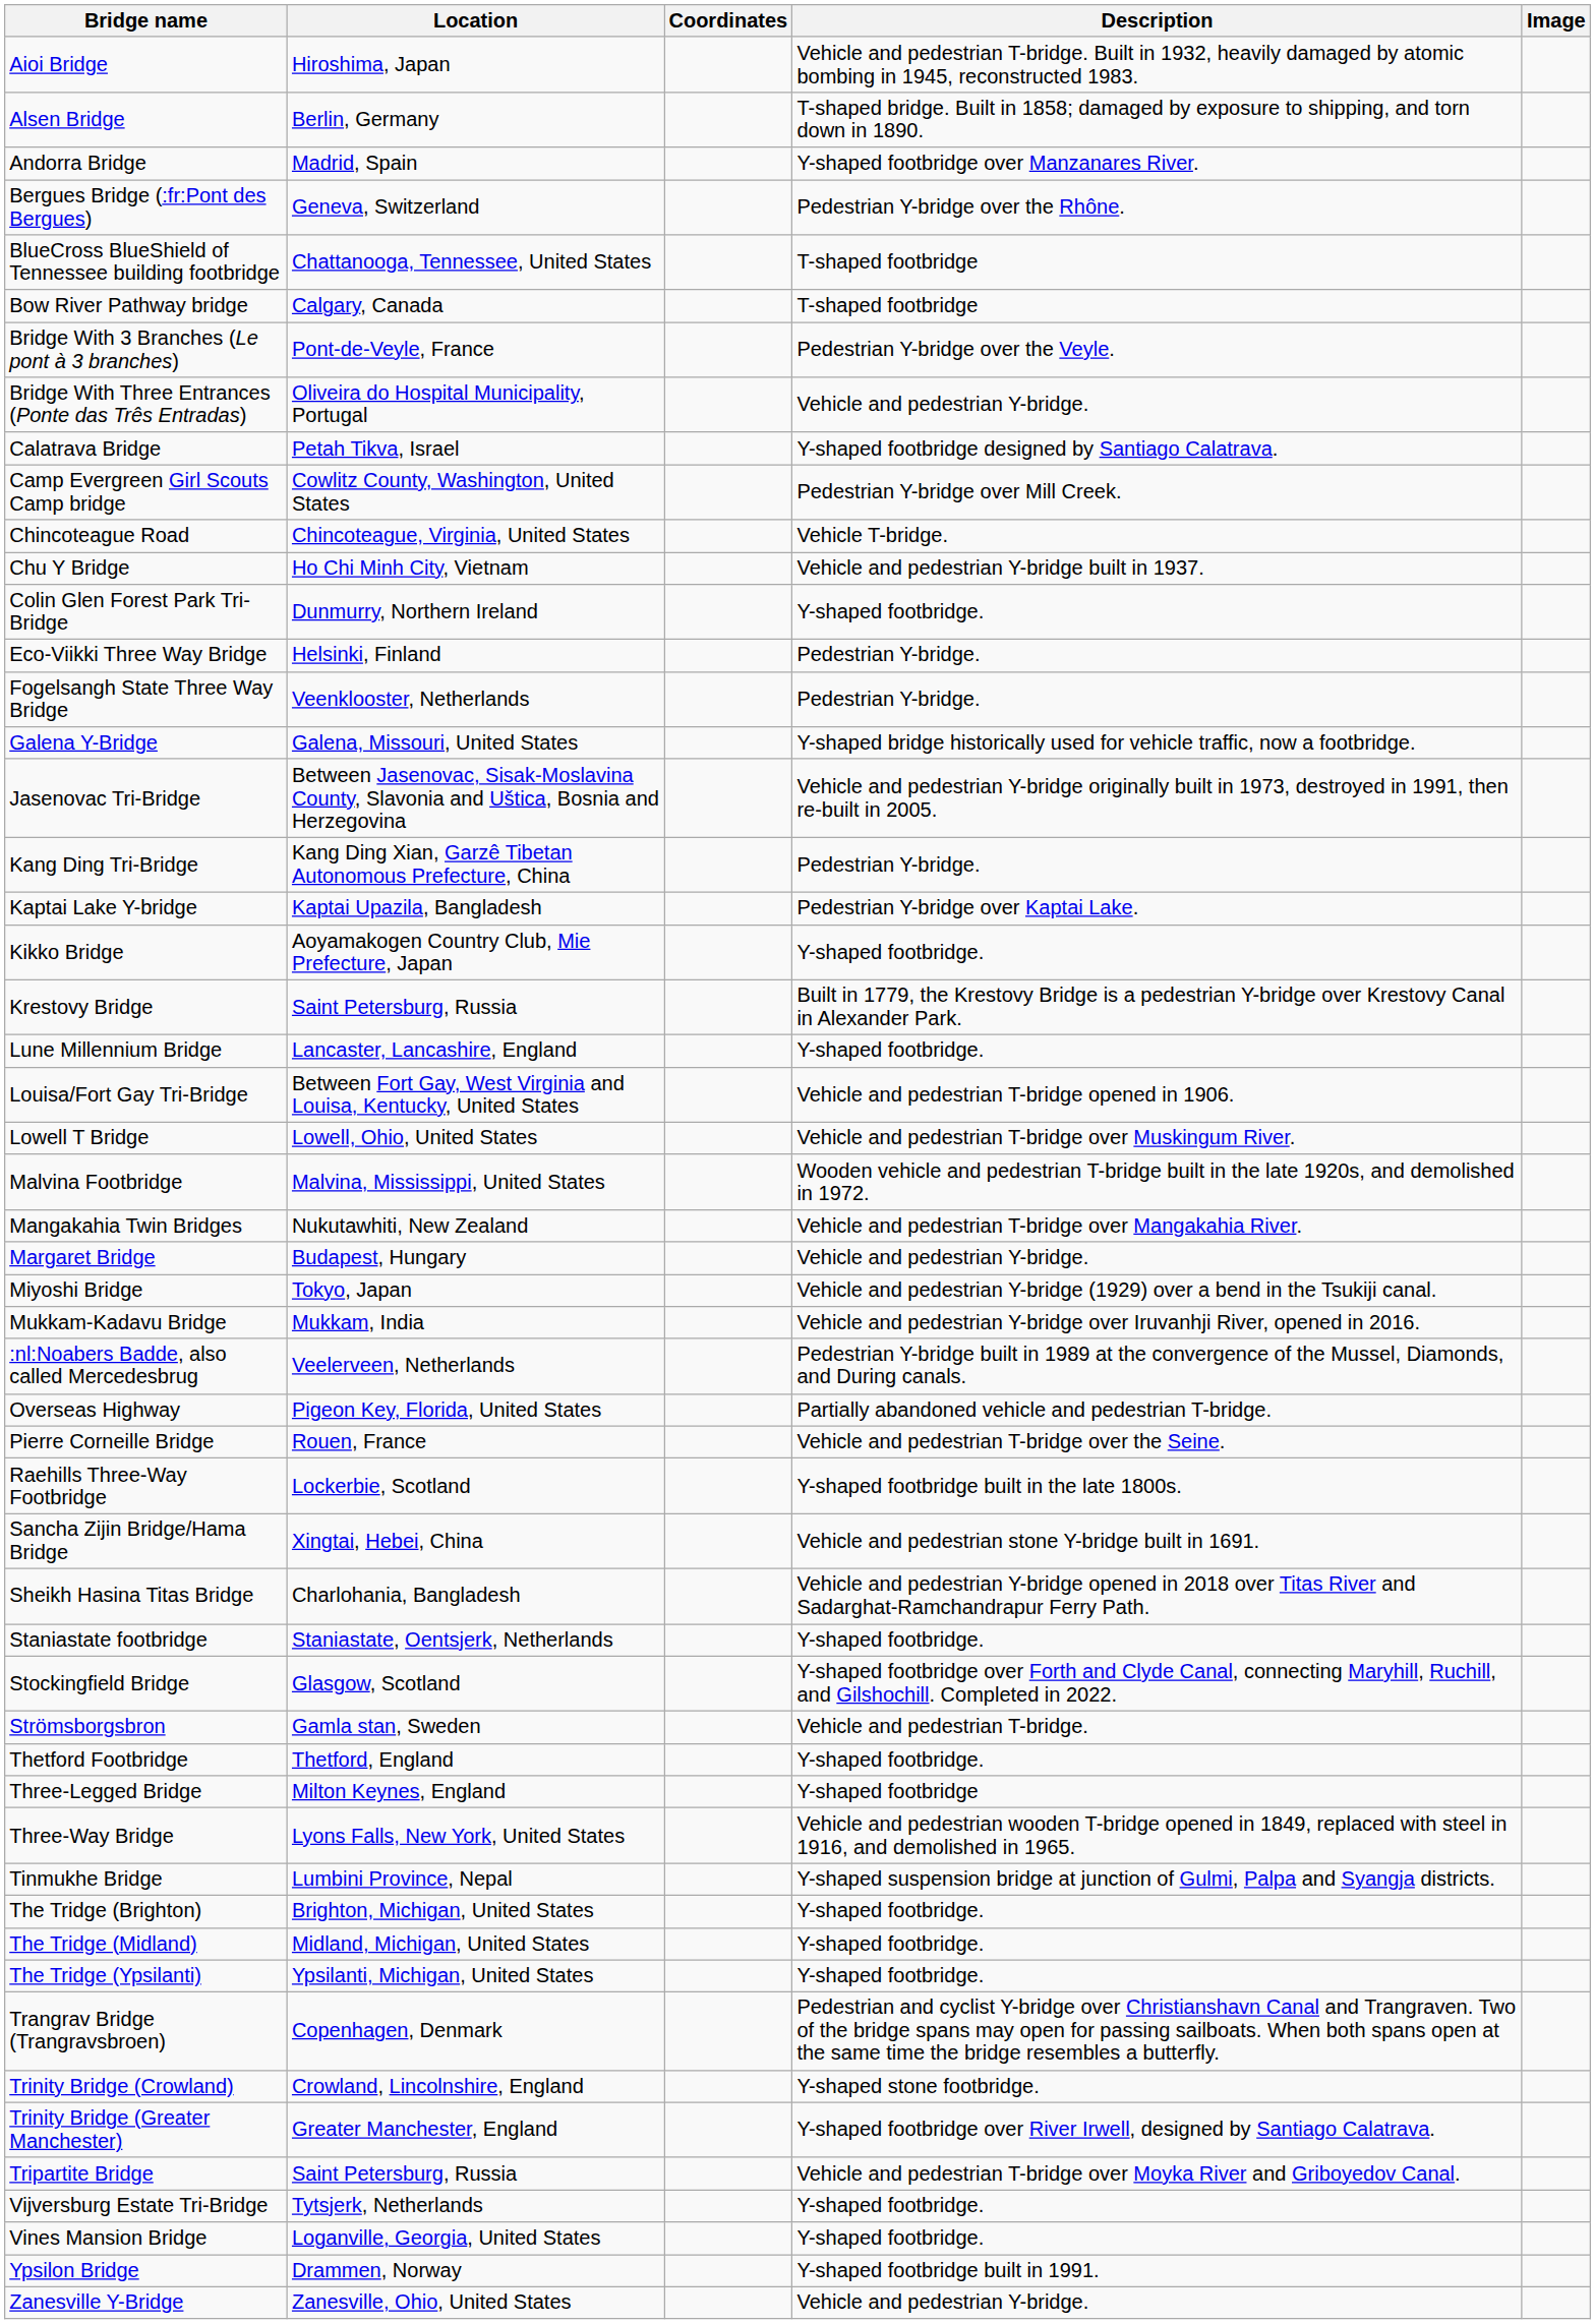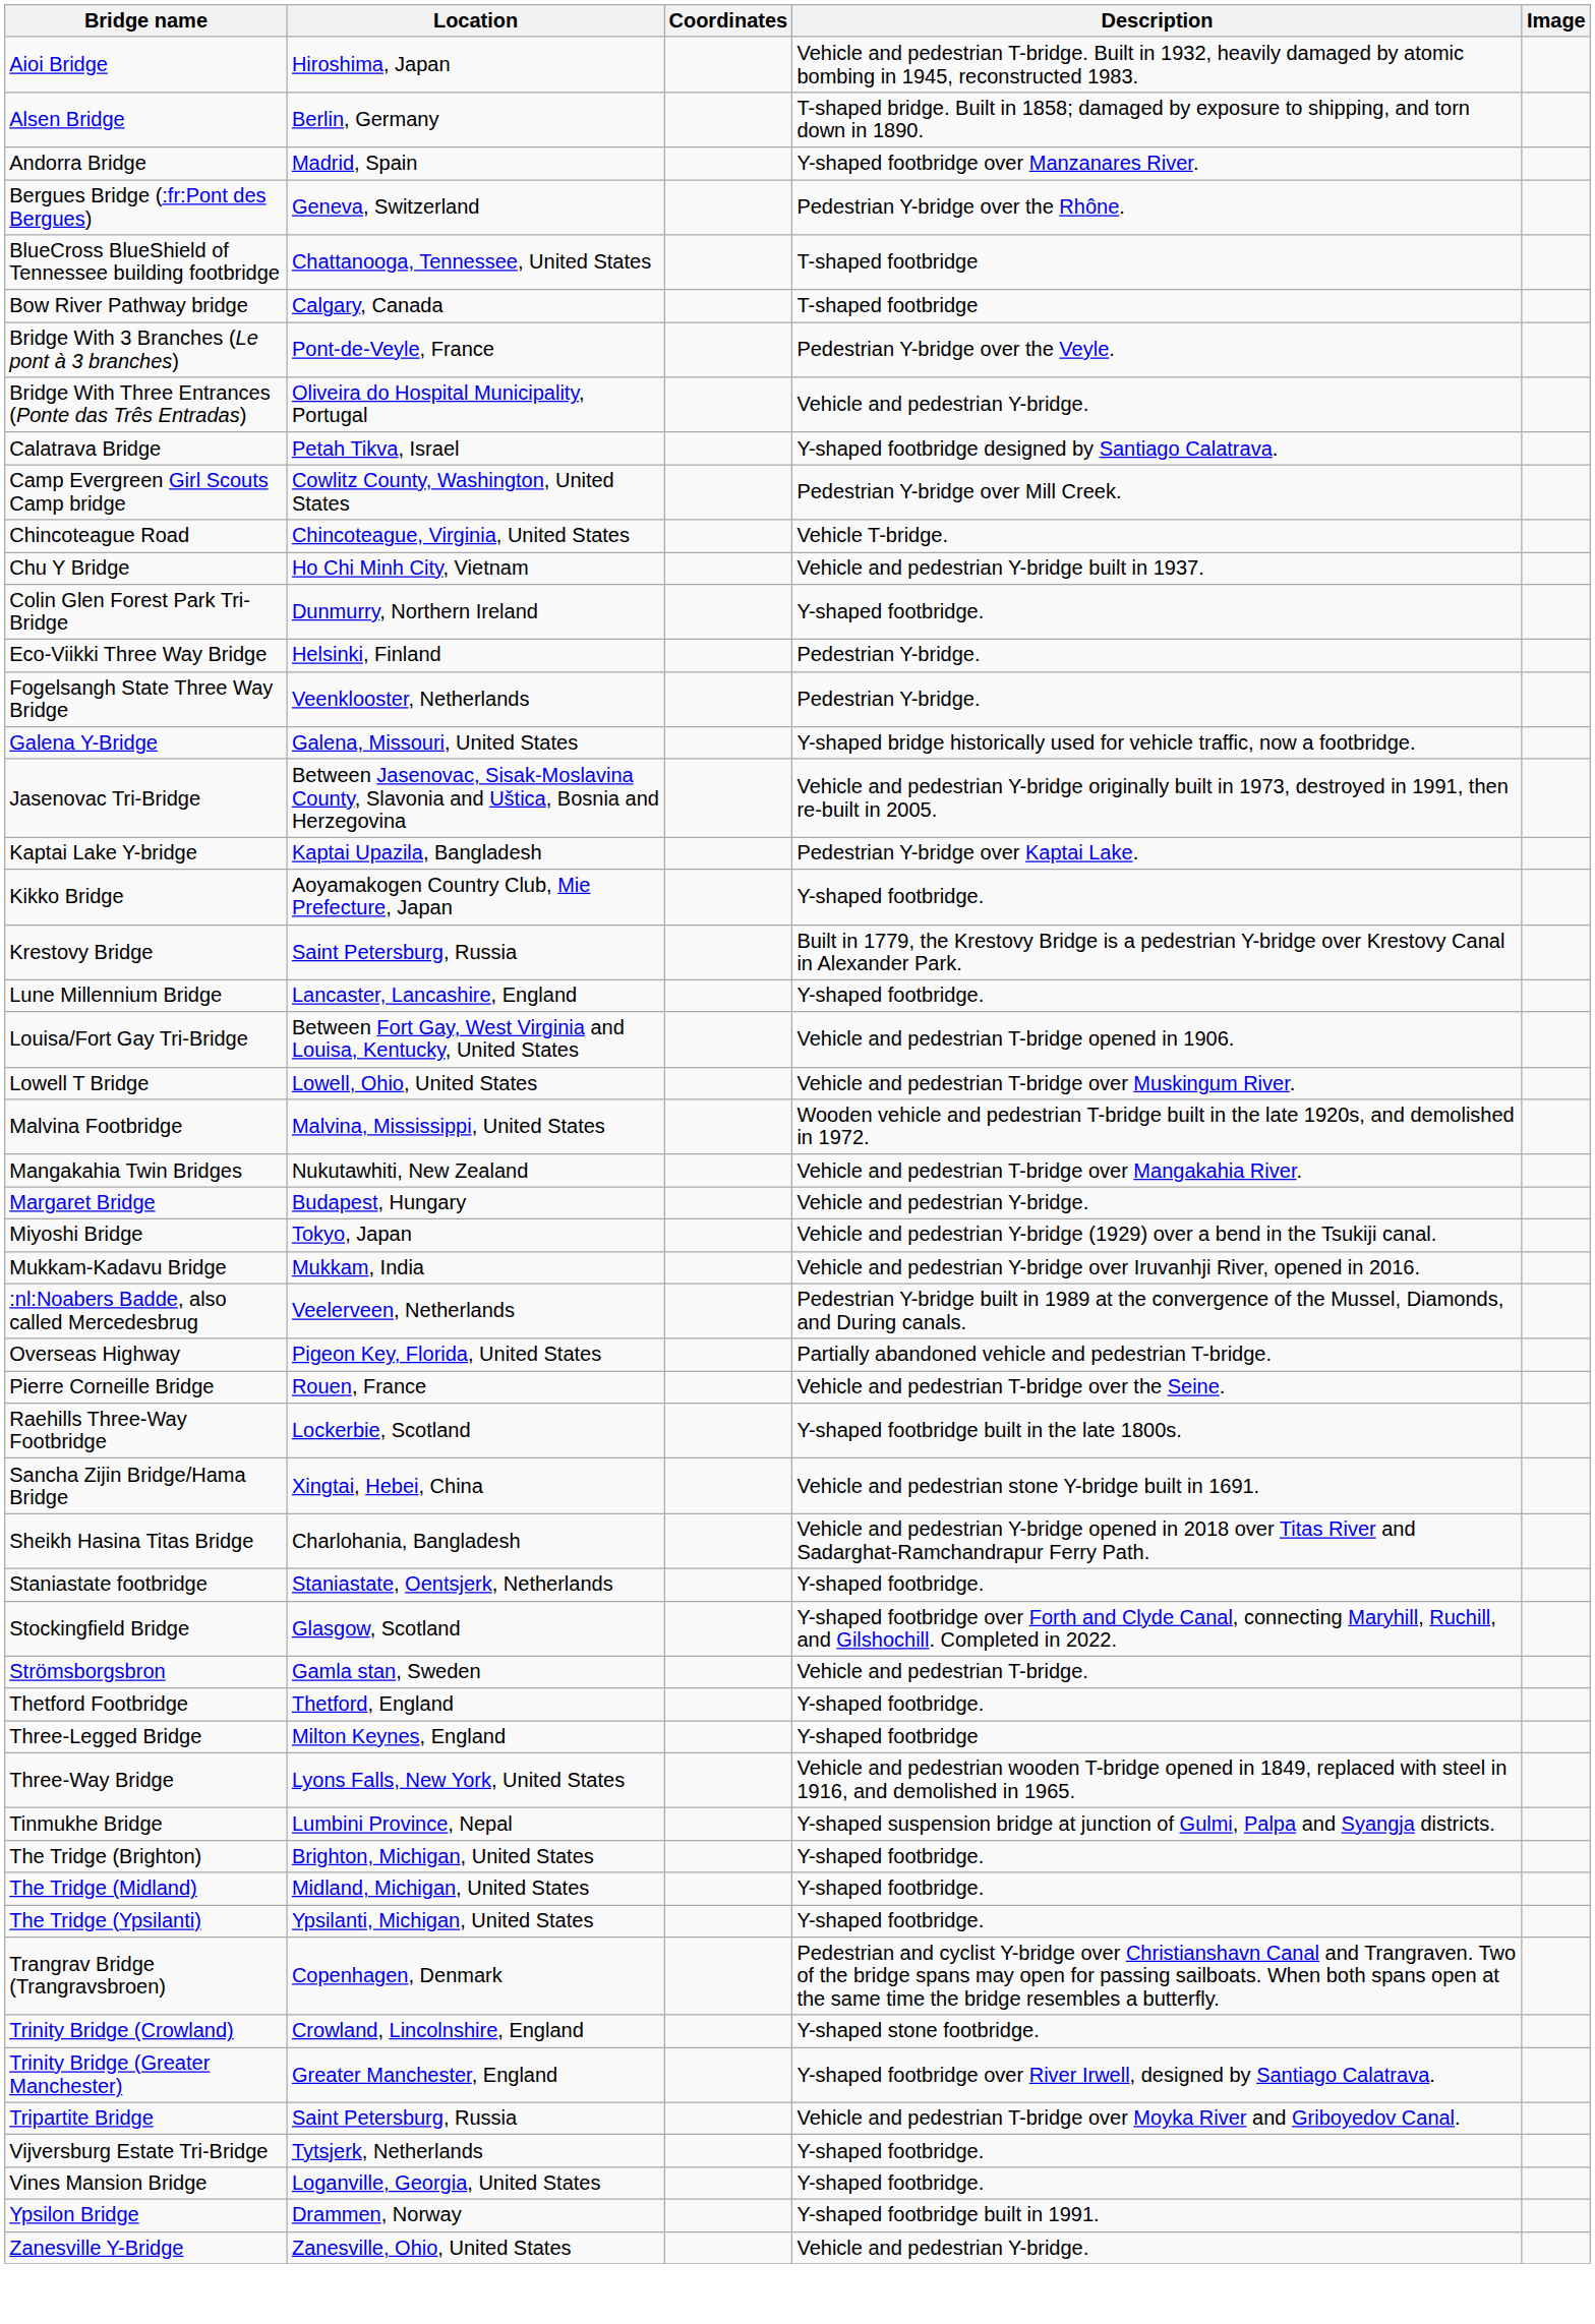- row: Kang Ding Tri-Bridge | Kang Ding Xian, Garzê Tibetan Autonomous Prefecture, China | Pedestrian Y-bridge.
